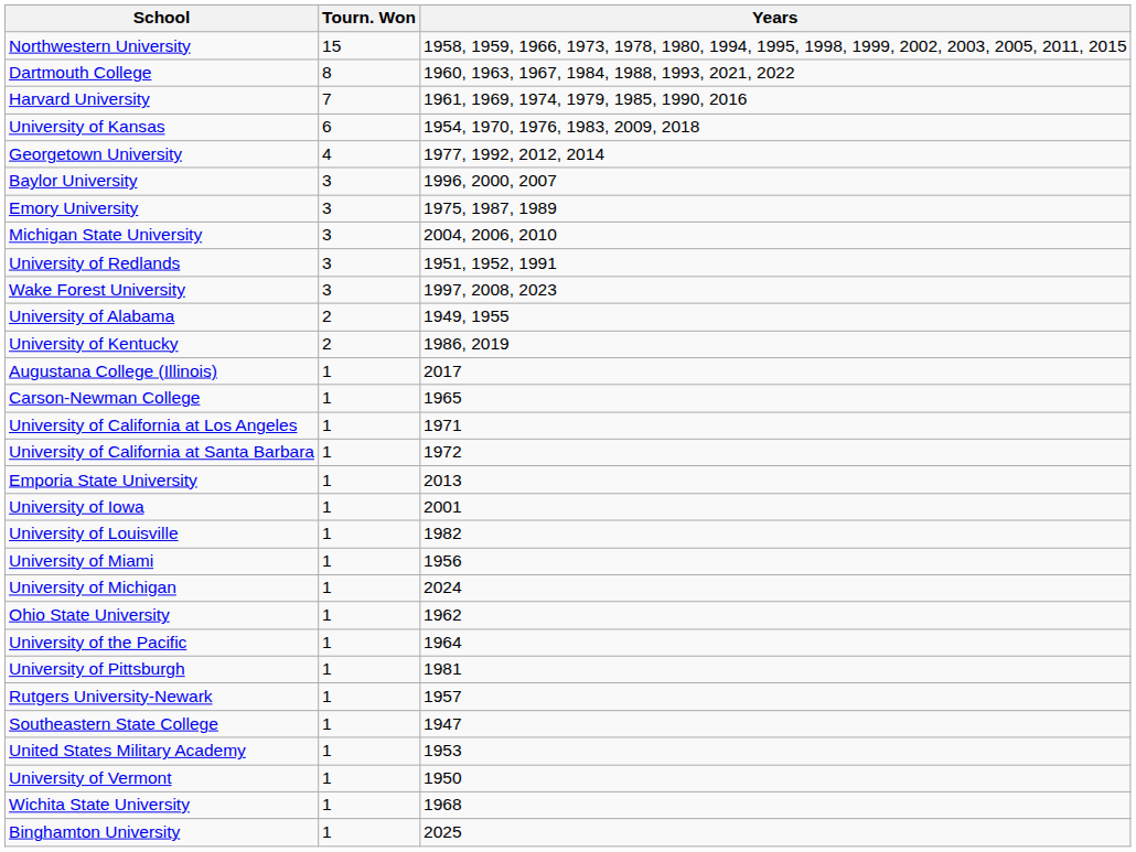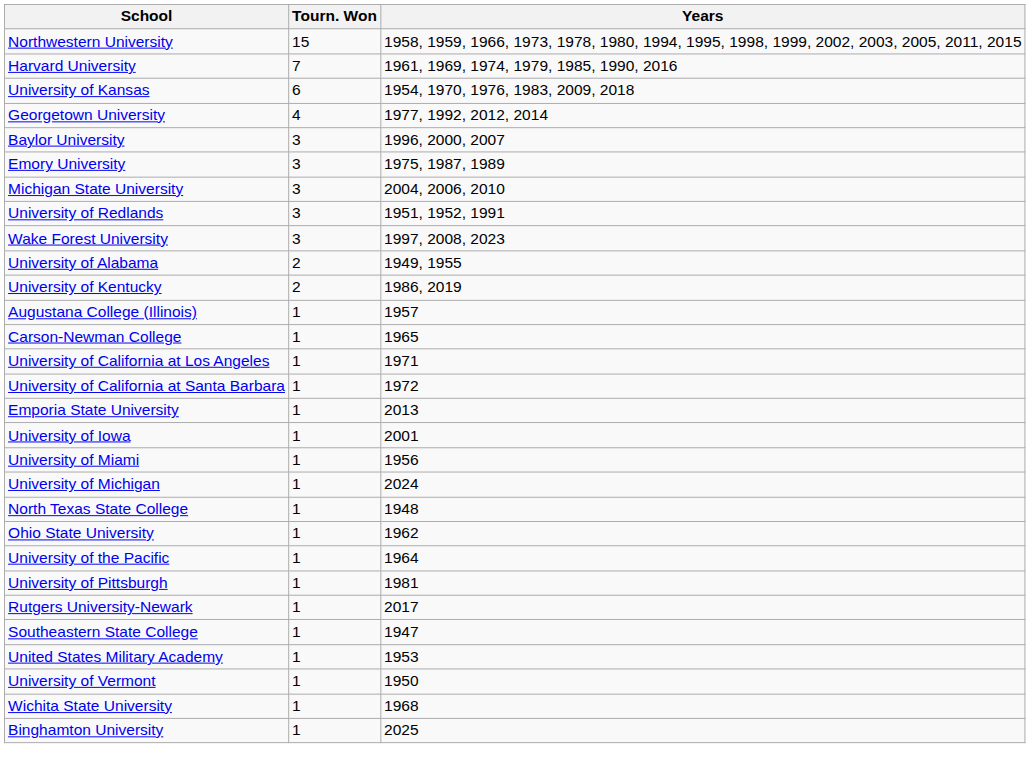- row: Dartmouth College | 8 | 1960, 1963, 1967, 1984, 1988, 1993, 2021, 2022
Augustana College (Illinois) | Years: 2017 -> 1957
- row: University of Louisville | 1 | 1982
+ row: North Texas State College | 1 | 1948
Rutgers University-Newark | Years: 1957 -> 2017
